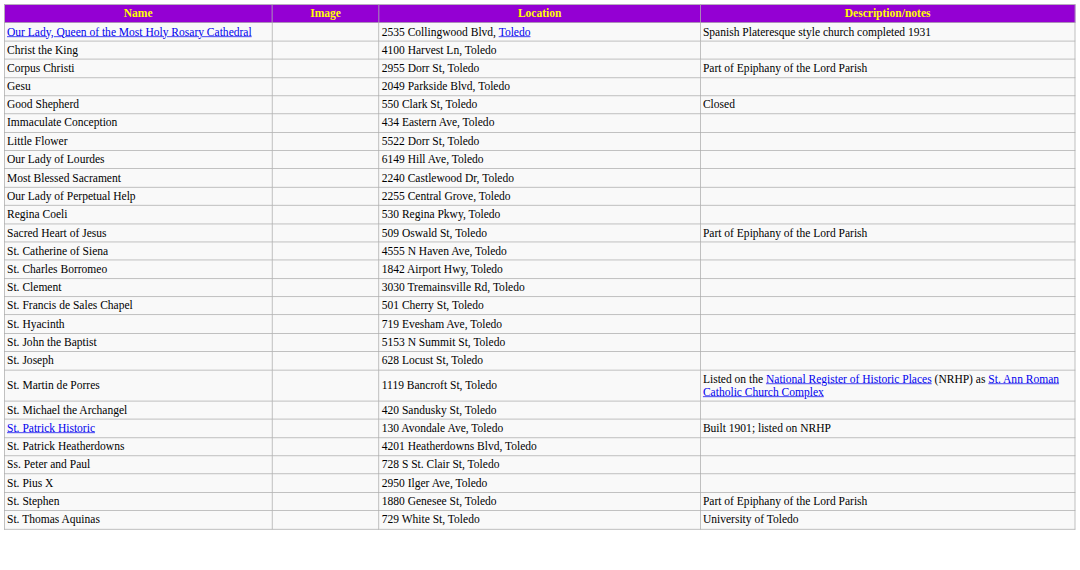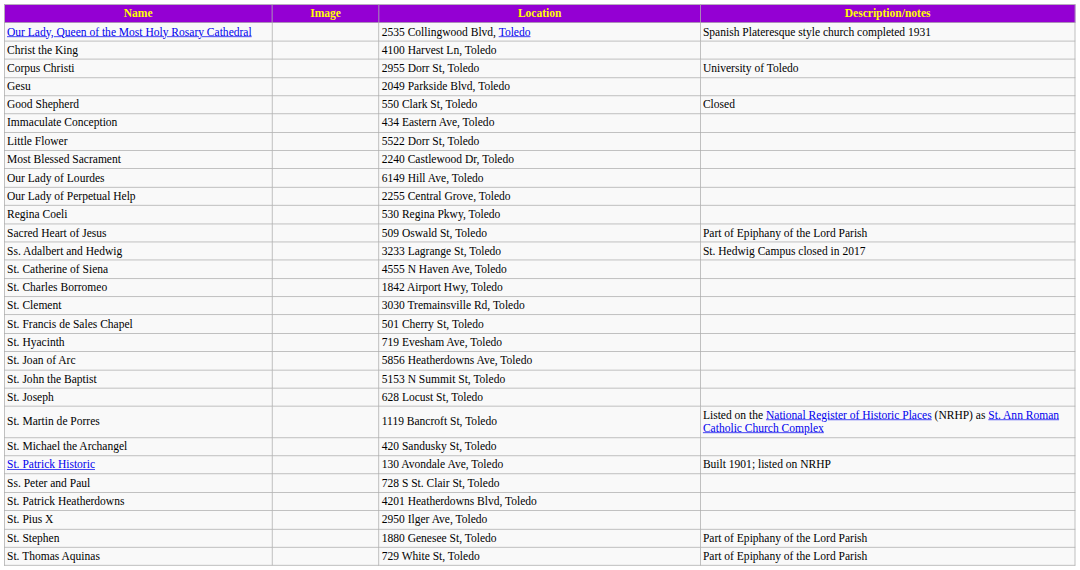Corpus Christi | Description/notes: Part of Epiphany of the Lord Parish -> University of Toledo
rows swapped: Most Blessed Sacrament <-> Our Lady of Lourdes
+ row: Ss. Adalbert and Hedwig | 3233 Lagrange St, Toledo | St. Hedwig Campus closed in 2017
+ row: St. Joan of Arc | 5856 Heatherdowns Ave, Toledo
rows swapped: St. Patrick Heatherdowns <-> Ss. Peter and Paul
St. Thomas Aquinas | Description/notes: University of Toledo -> Part of Epiphany of the Lord Parish
